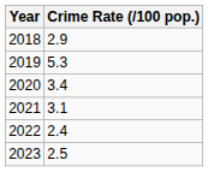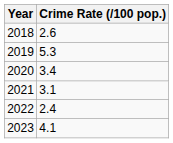2018 | Crime Rate (/100 pop.): 2.9 -> 2.6
2023 | Crime Rate (/100 pop.): 2.5 -> 4.1
